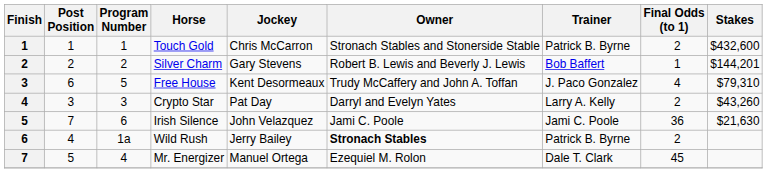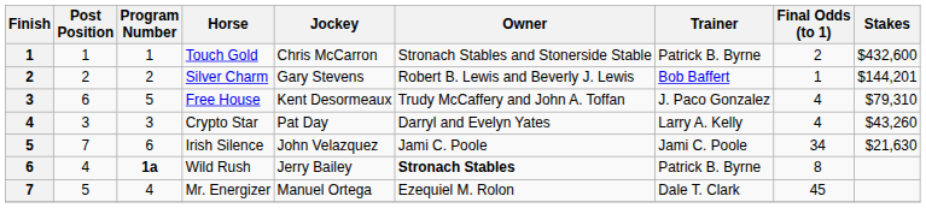Crypto Star | Final Odds (to 1): 2 -> 4
Irish Silence | Final Odds (to 1): 36 -> 34
Wild Rush | Program Number: normal -> bold
Wild Rush | Final Odds (to 1): 2 -> 8
